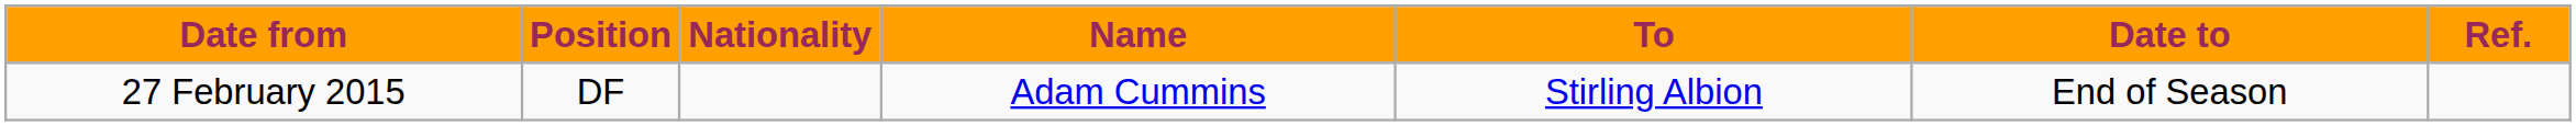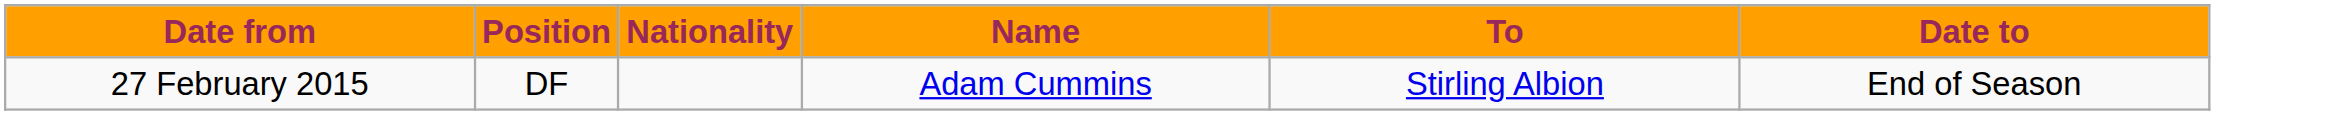- column: Ref.
